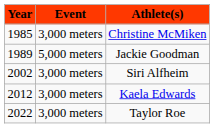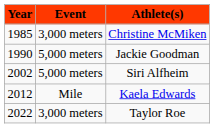Jackie Goodman | Year: 1989 -> 1990
Siri Alfheim | Event: 3,000 meters -> 5,000 meters
Kaela Edwards | Event: 3,000 meters -> Mile
